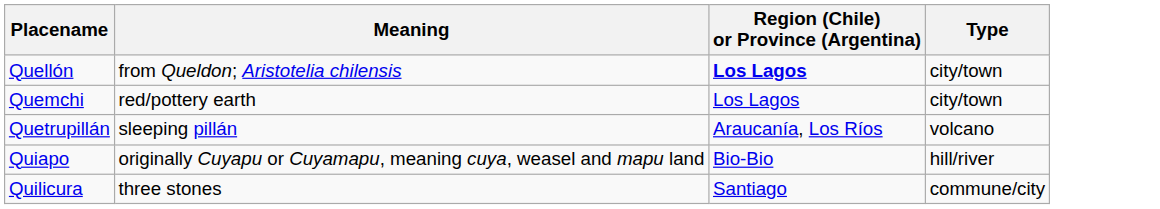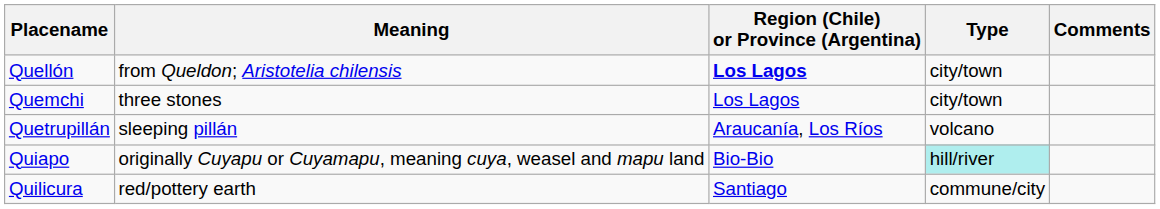+ column: Comments
Quemchi | Meaning: red/pottery earth -> three stones
Quiapo | Type: no background -> paleturquoise background
Quilicura | Meaning: three stones -> red/pottery earth
